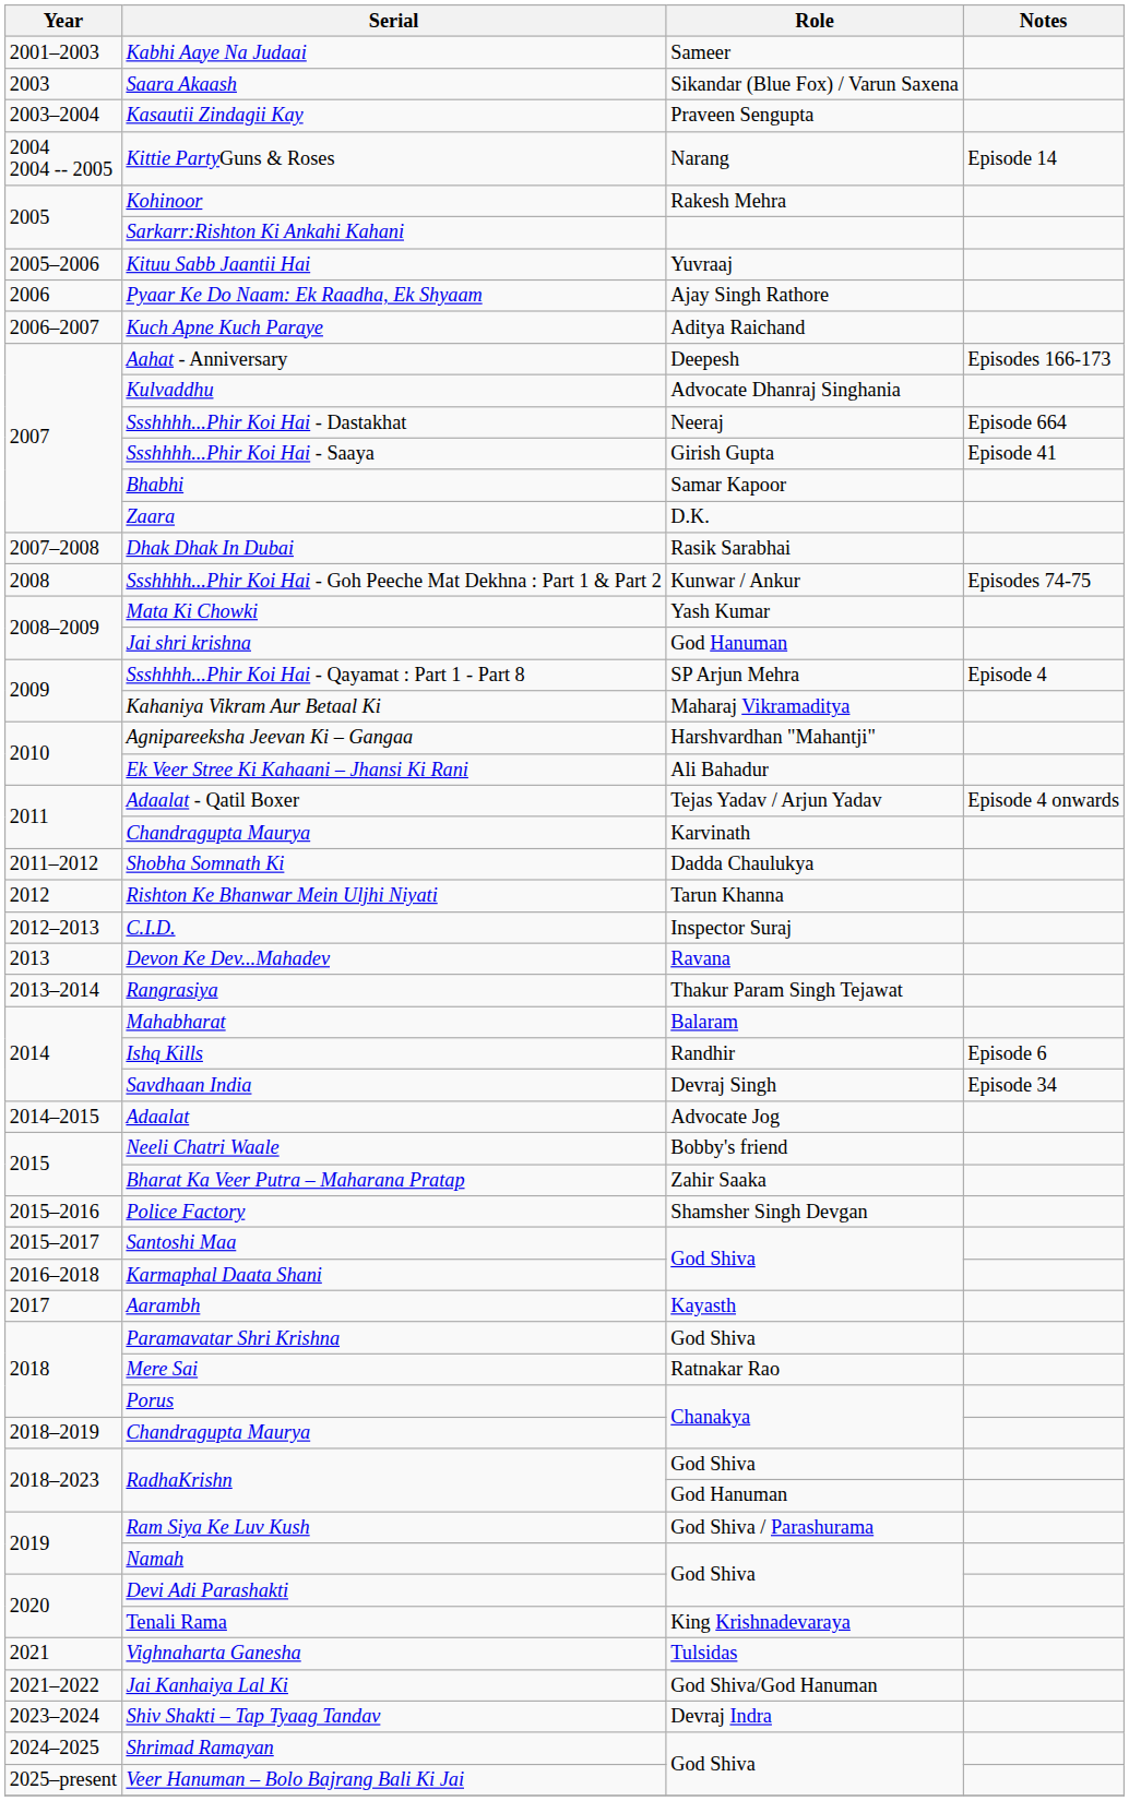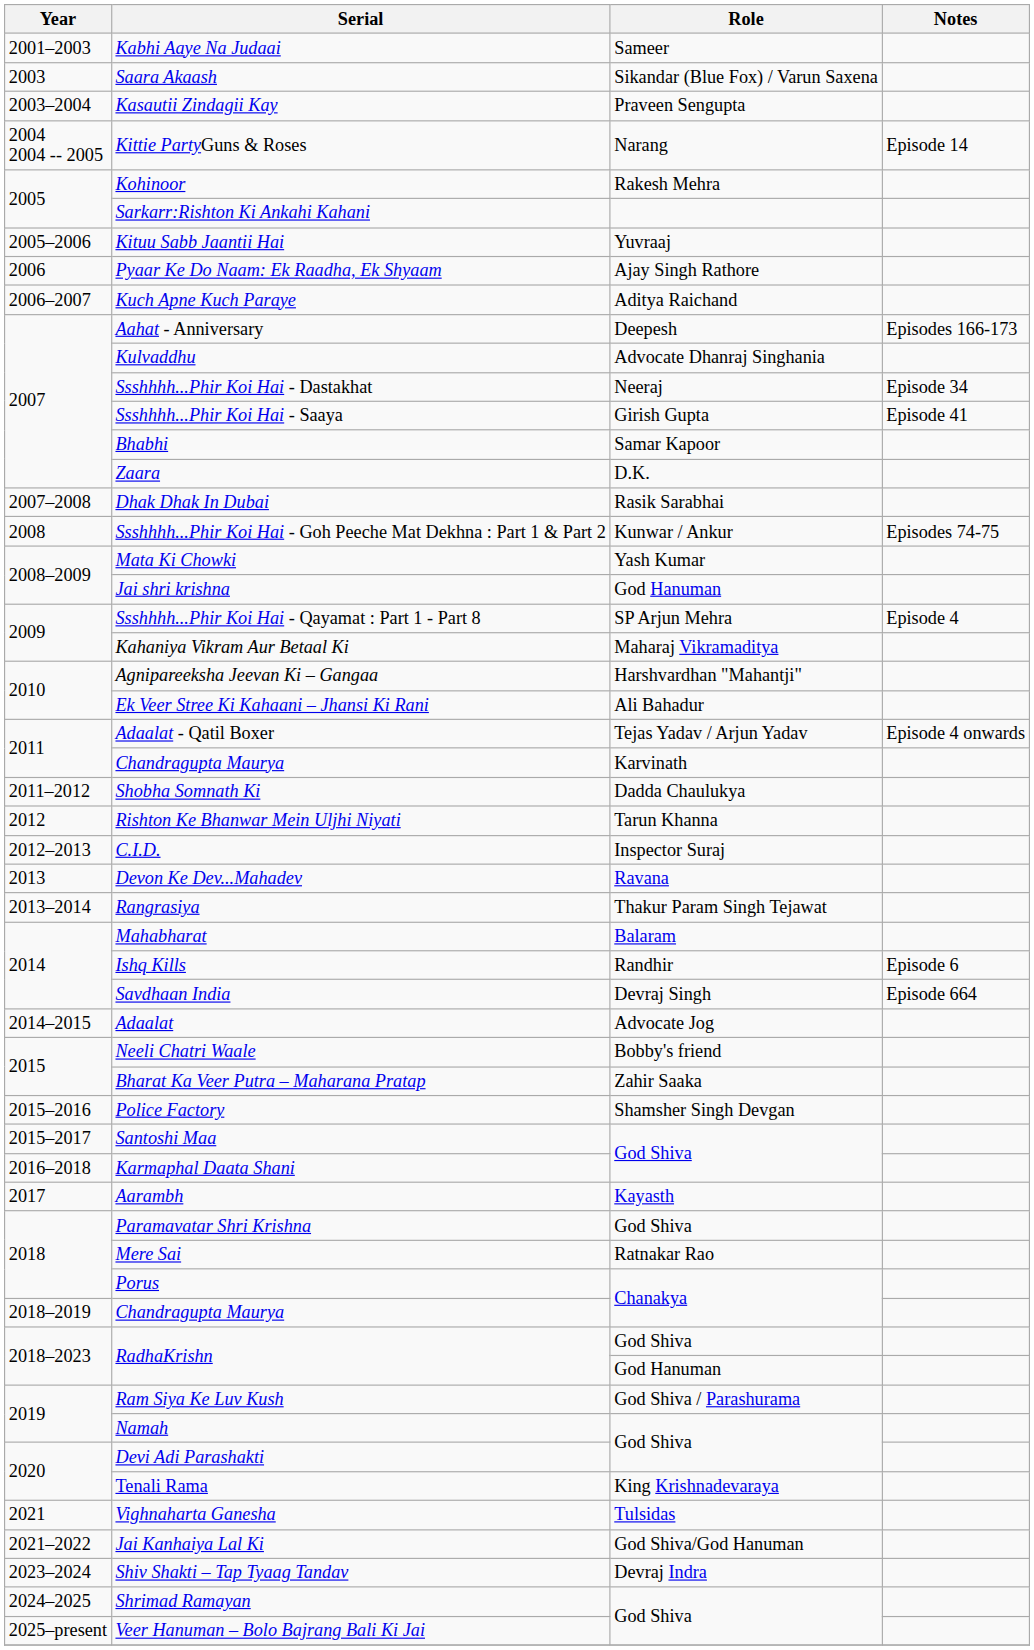Ssshhhh...Phir Koi Hai - Dastakhat | Notes: Episode 664 -> Episode 34
Savdhaan India | Notes: Episode 34 -> Episode 664
